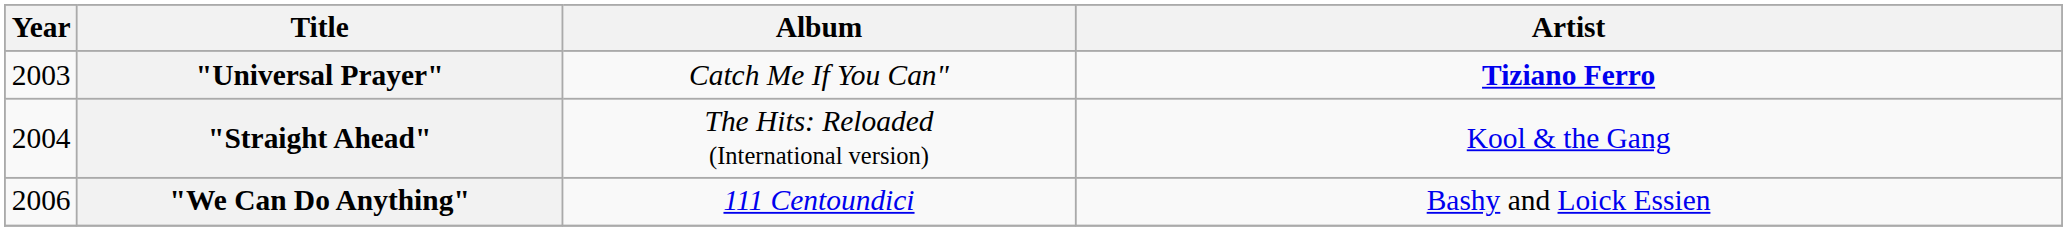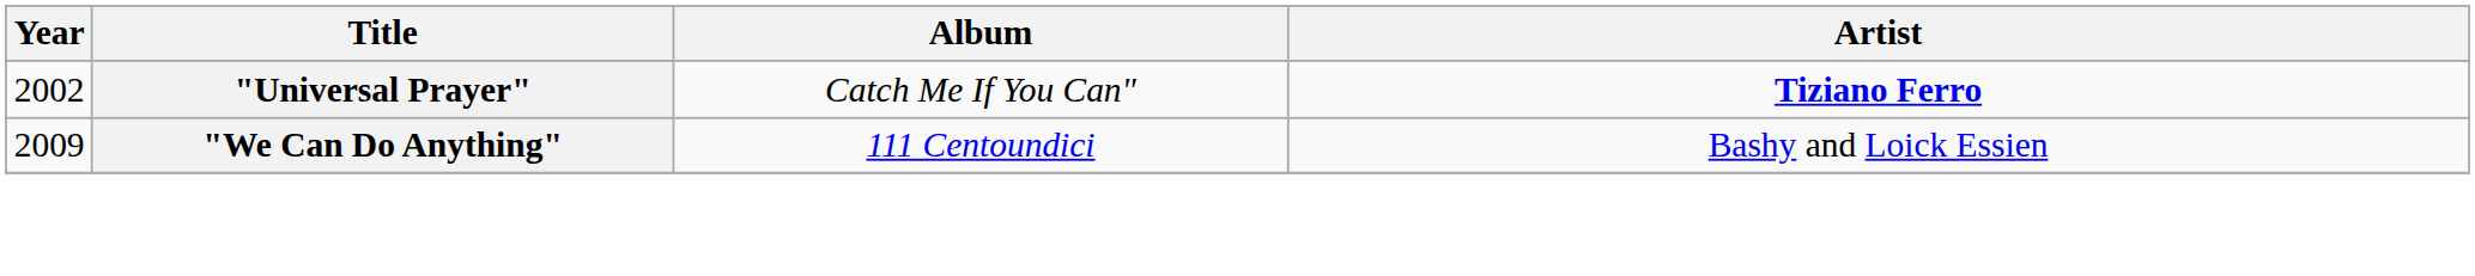"Universal Prayer" | Year: 2003 -> 2002
- row: 2004 | "Straight Ahead" | The Hits: Reloaded (International version) | Kool & the Gang
"We Can Do Anything" | Year: 2006 -> 2009
